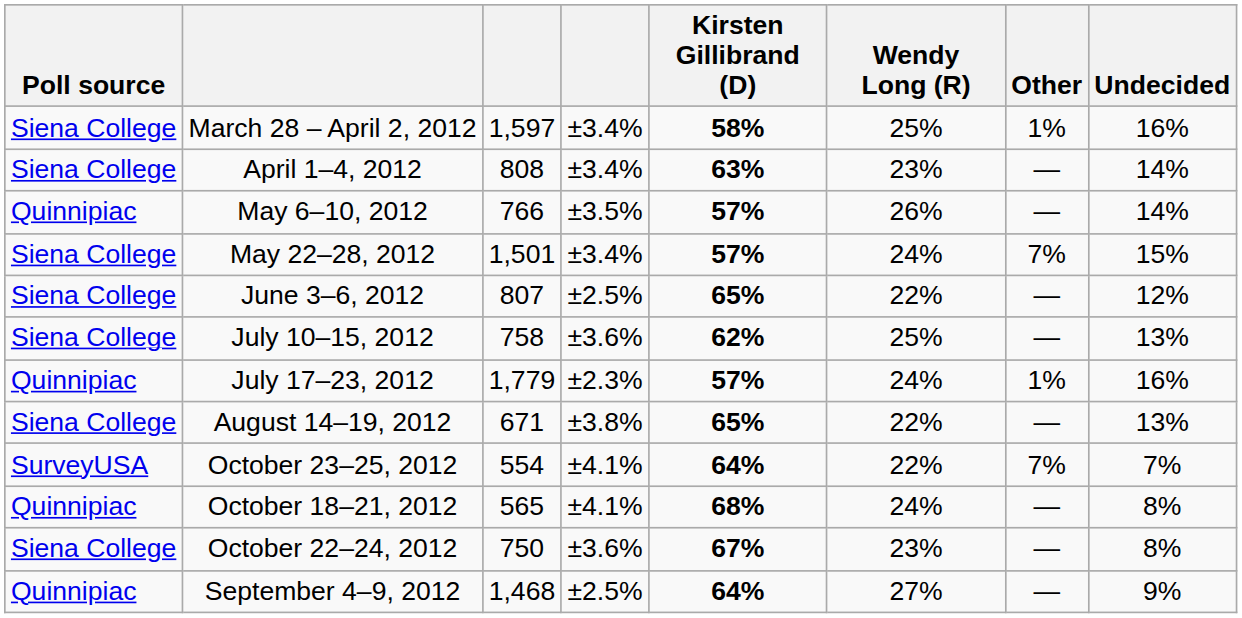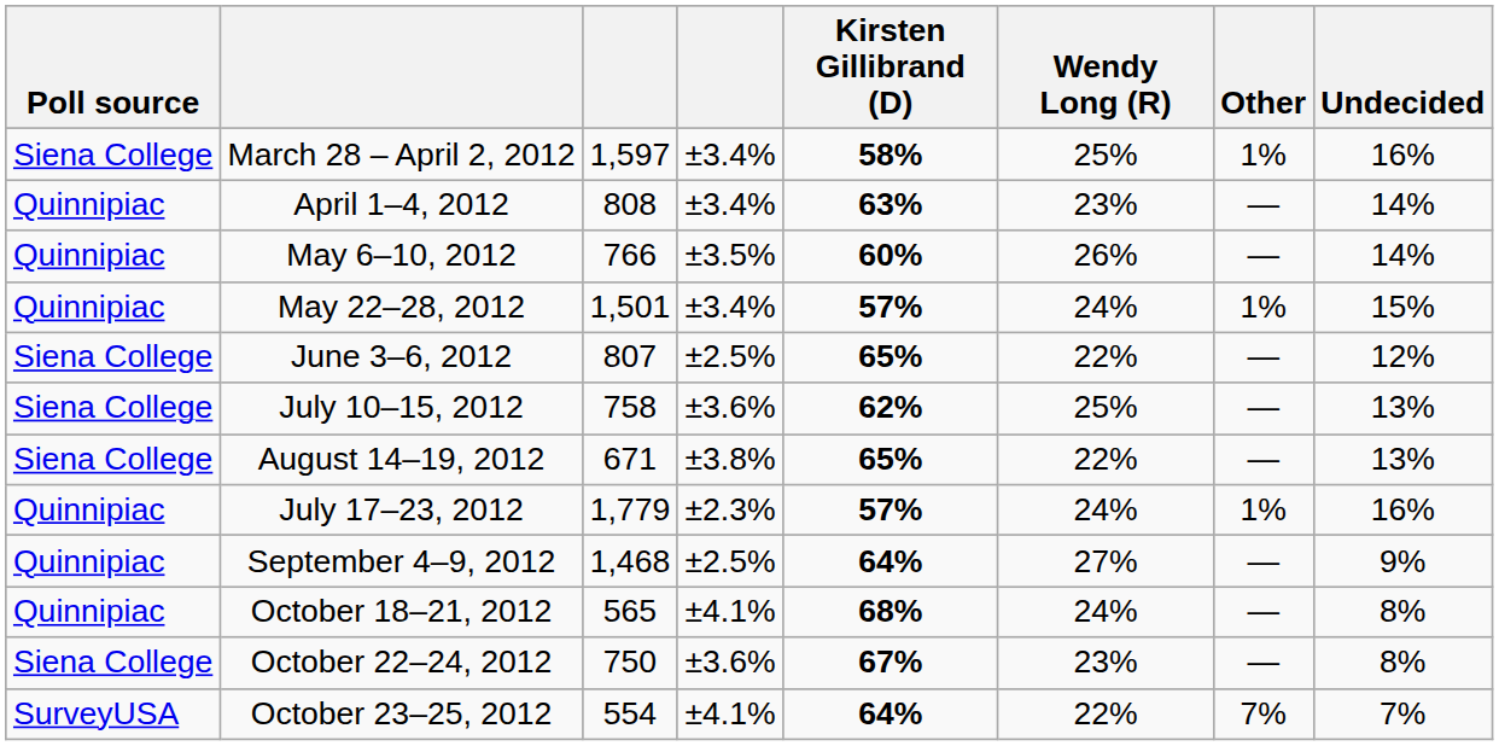April 1–4, 2012 | Poll source: Siena College -> Quinnipiac
May 6–10, 2012 | Kirsten Gillibrand (D): 57% -> 60%
May 22–28, 2012 | Poll source: Siena College -> Quinnipiac
May 22–28, 2012 | Other: 7% -> 1%
rows swapped: July 17–23, 2012 <-> August 14–19, 2012
rows swapped: September 4–9, 2012 <-> October 23–25, 2012
